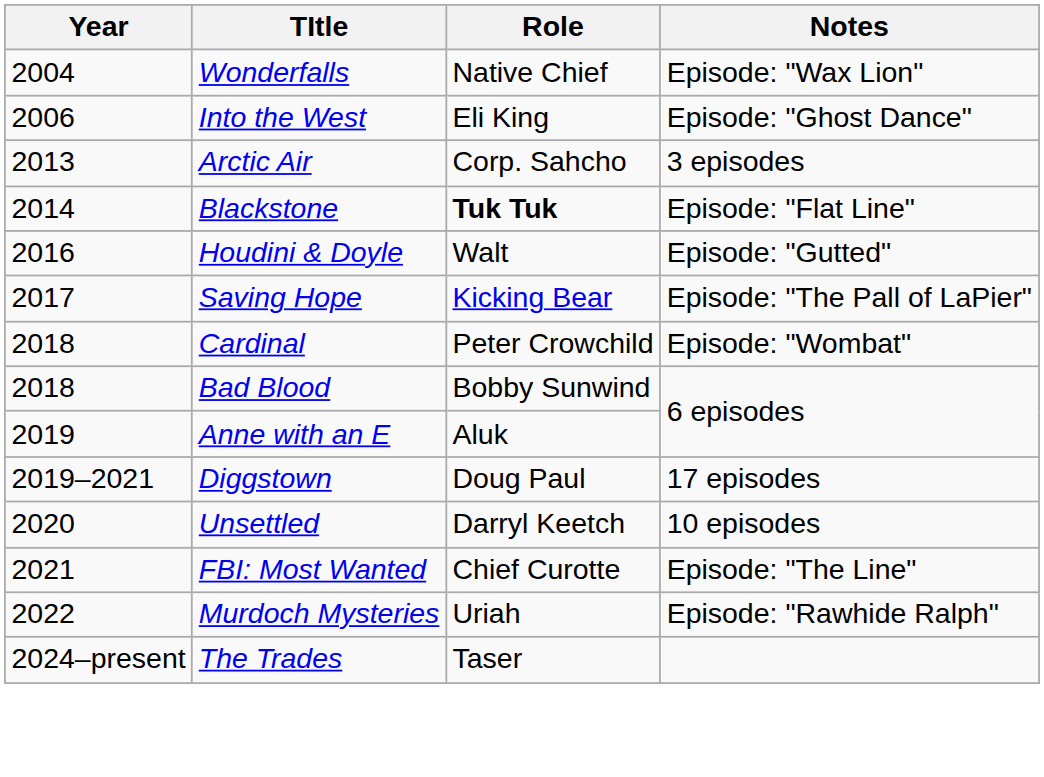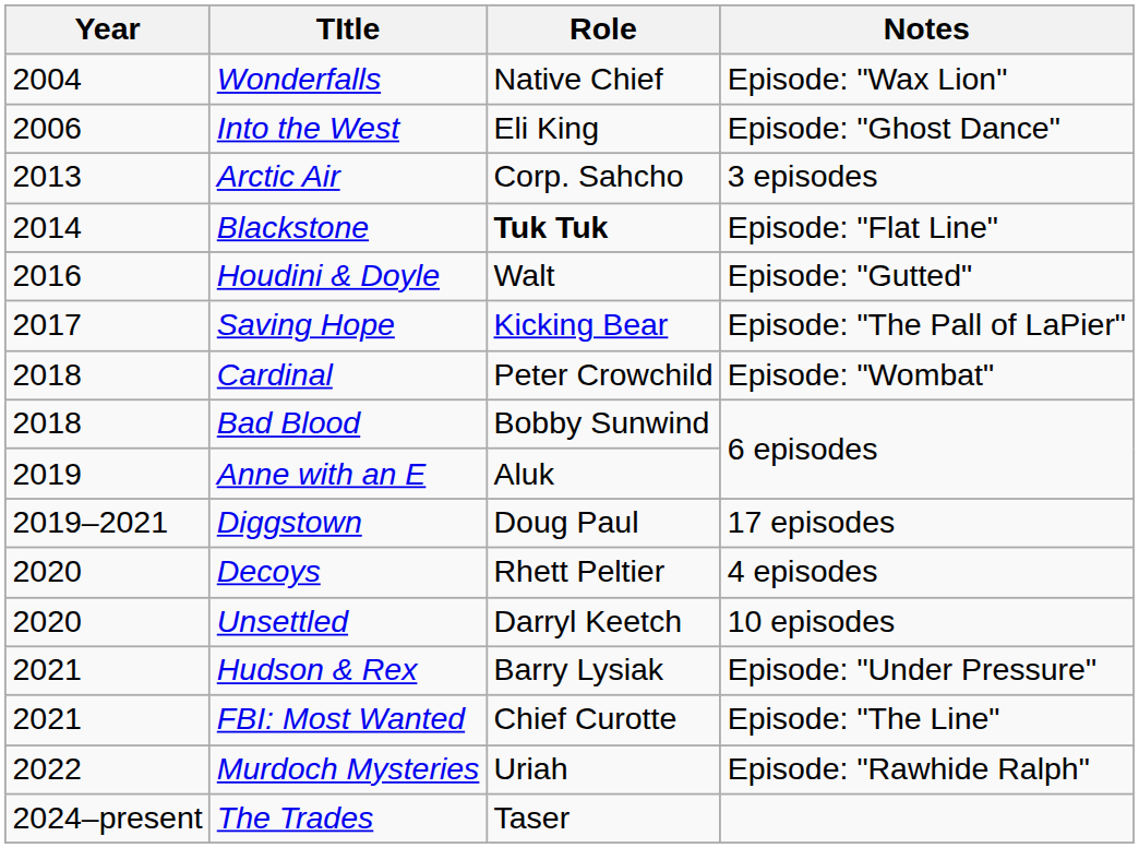+ row: 2020 | Decoys | Rhett Peltier | 4 episodes
+ row: 2021 | Hudson & Rex | Barry Lysiak | Episode: "Under Pressure"
